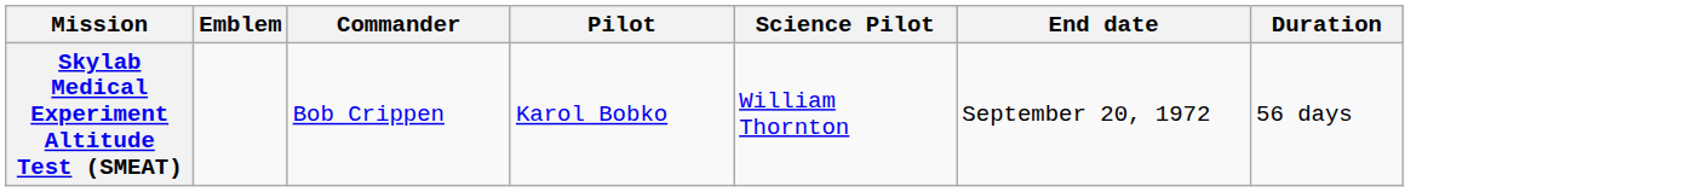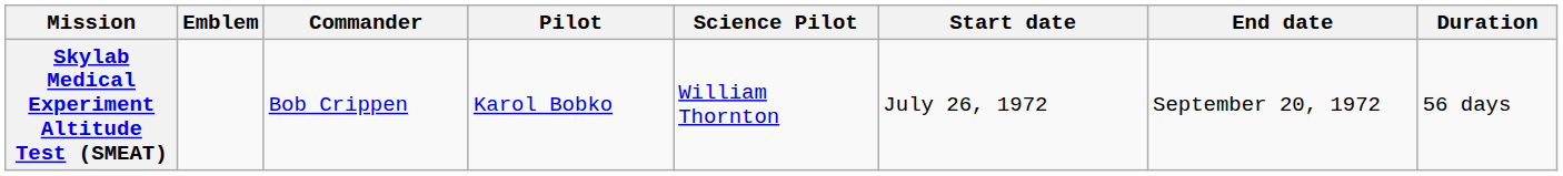+ column: Start date | July 26, 1972
